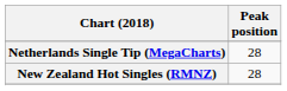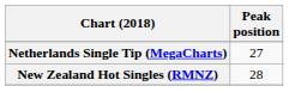Netherlands Single Tip (MegaCharts) | Peak position: 28 -> 27
